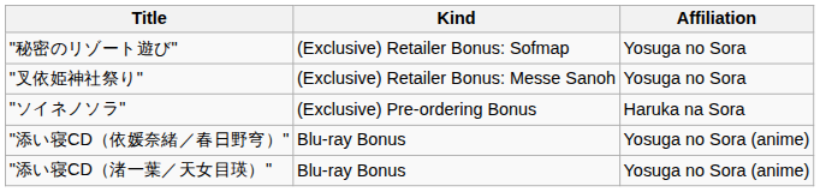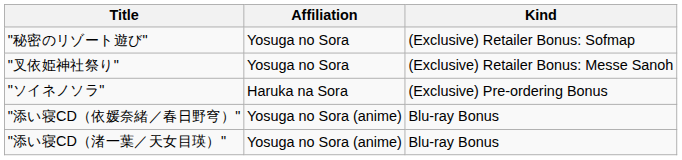columns swapped: Affiliation <-> Kind
